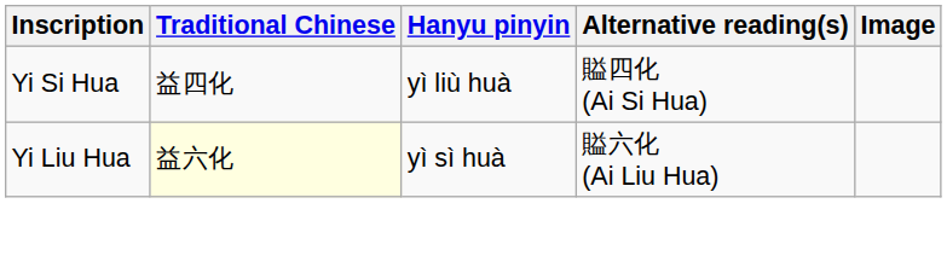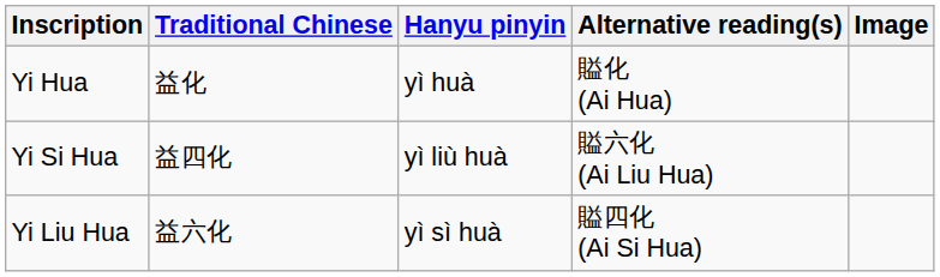+ row: Yi Hua | 益化 | yì huà | 賹化 (Ai Hua)
Yi Si Hua | Alternative reading(s): 賹四化 (Ai Si Hua) -> 賹六化 (Ai Liu Hua)
Yi Liu Hua | Traditional Chinese: lightyellow background -> no background
Yi Liu Hua | Alternative reading(s): 賹六化 (Ai Liu Hua) -> 賹四化 (Ai Si Hua)
